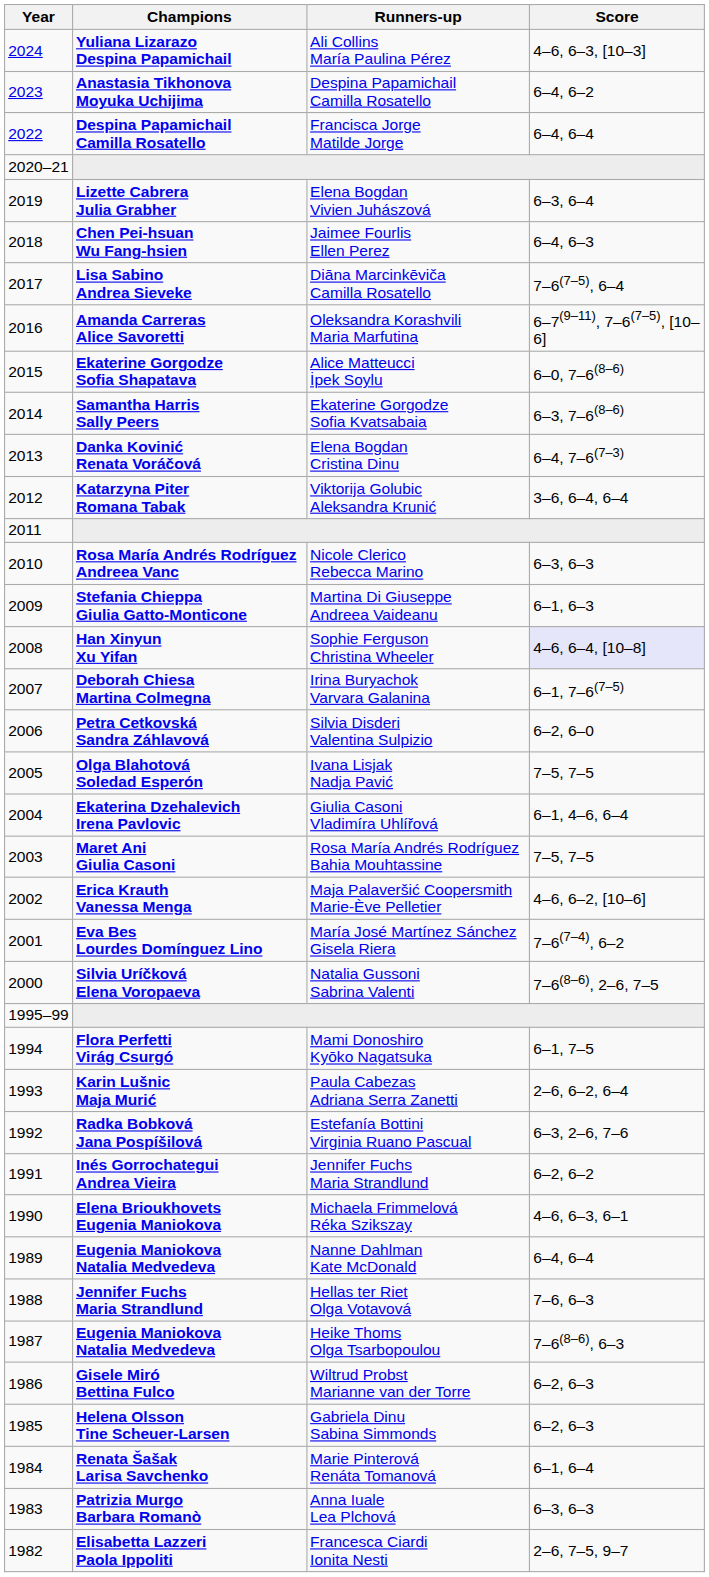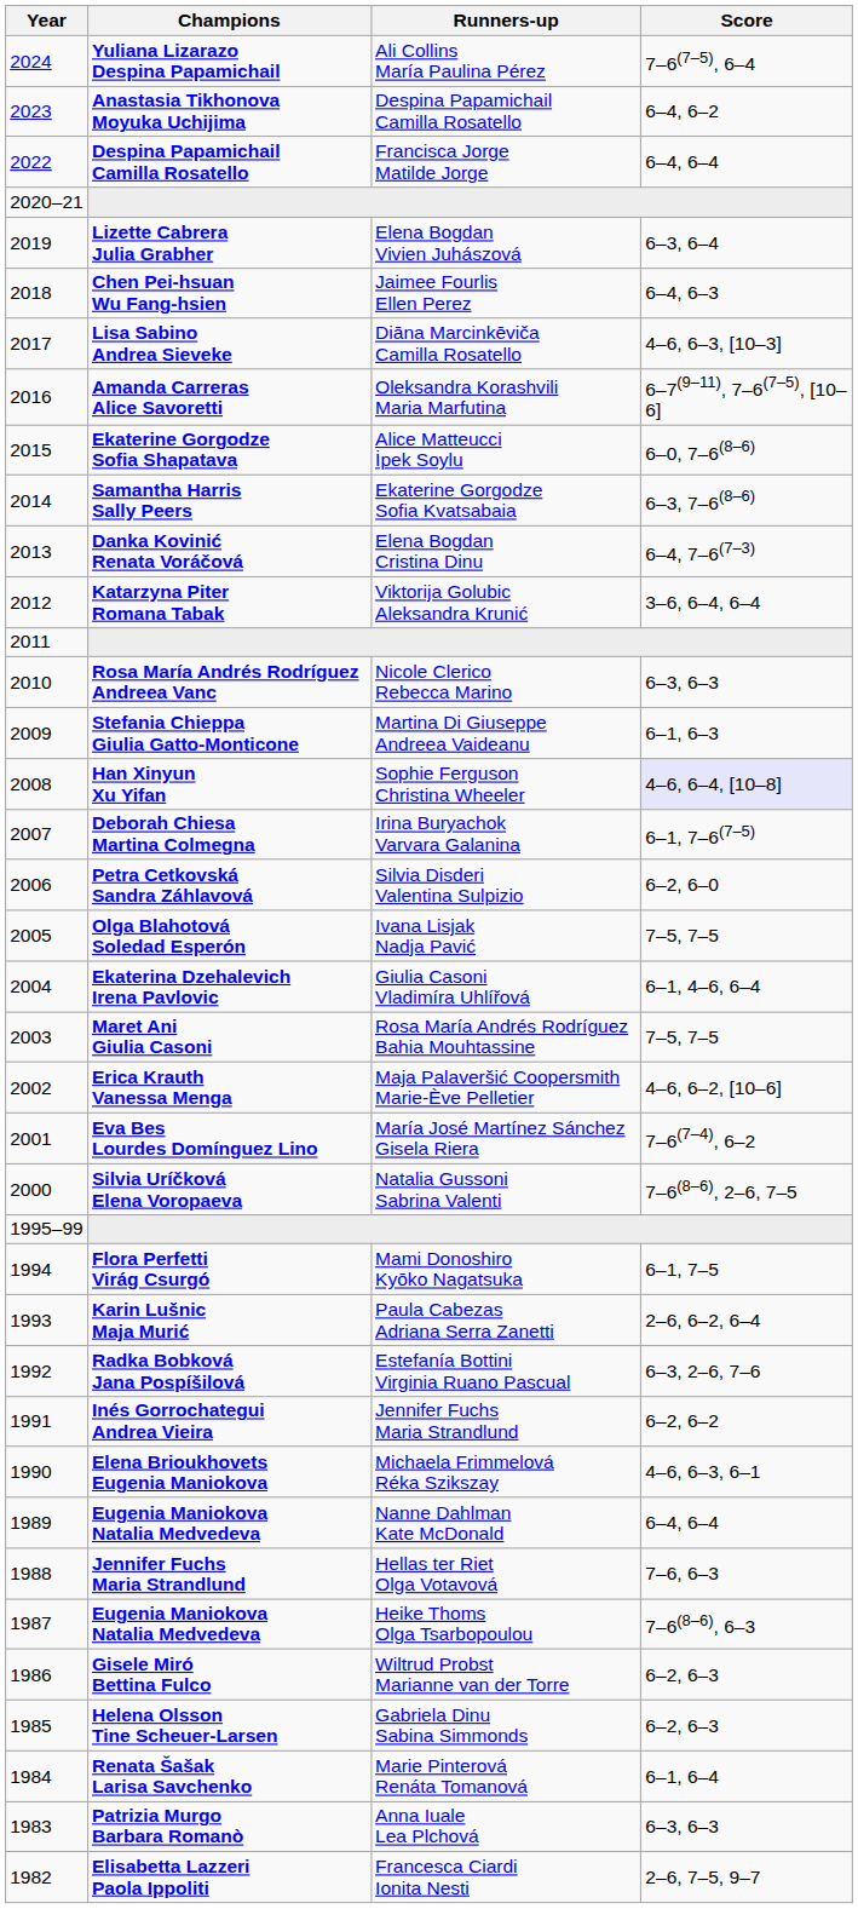Ali Collins María Paulina Pérez | Score: 4–6, 6–3, [10–3] -> 7–6(7–5), 6–4
Diāna Marcinkēviča Camilla Rosatello | Score: 7–6(7–5), 6–4 -> 4–6, 6–3, [10–3]
